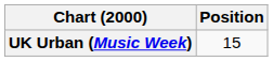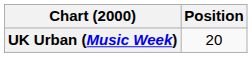UK Urban (Music Week) | Position: 15 -> 20
